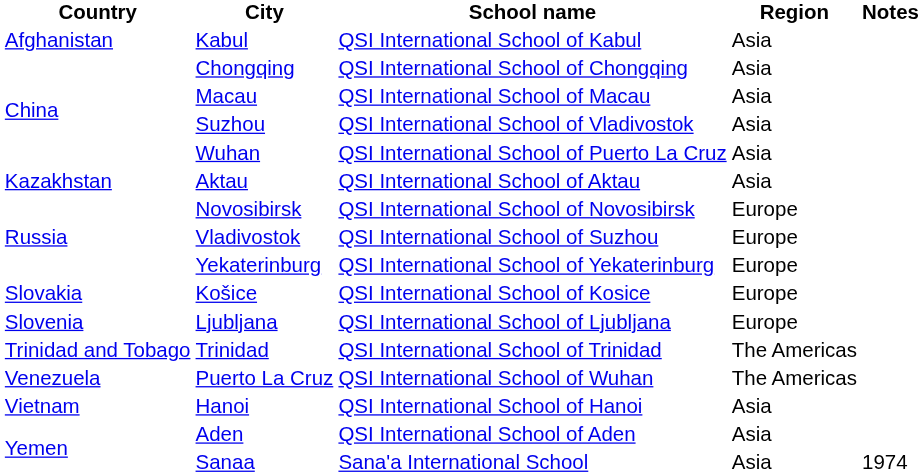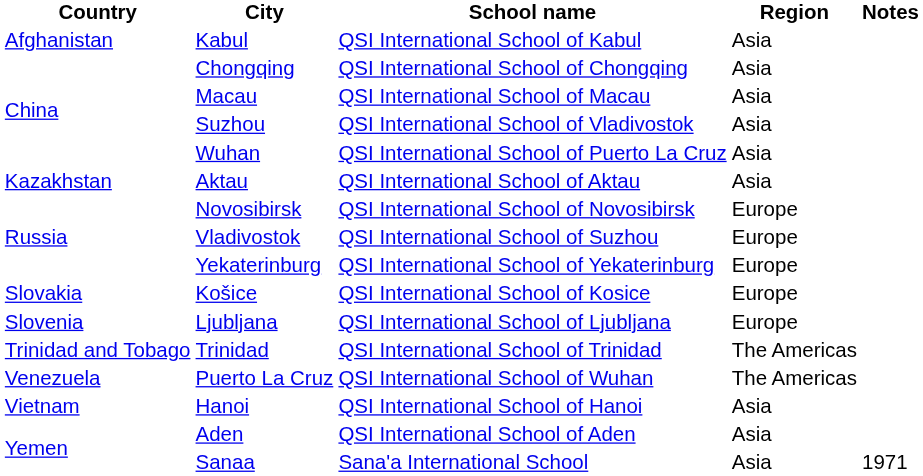Sanaa | Notes: 1974 -> 1971
